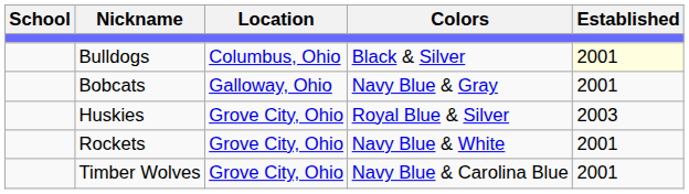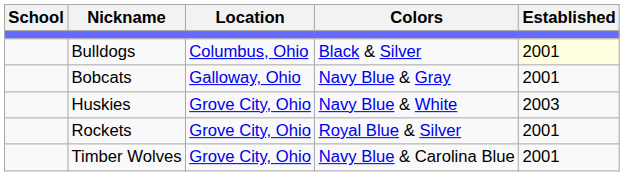Huskies | Colors: Royal Blue & Silver -> Navy Blue & White
Rockets | Colors: Navy Blue & White -> Royal Blue & Silver
